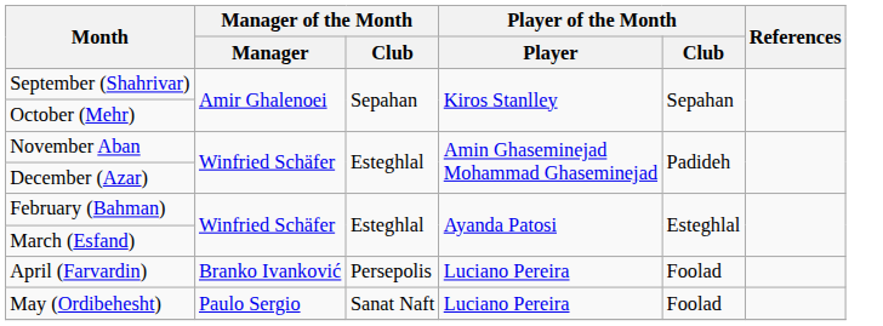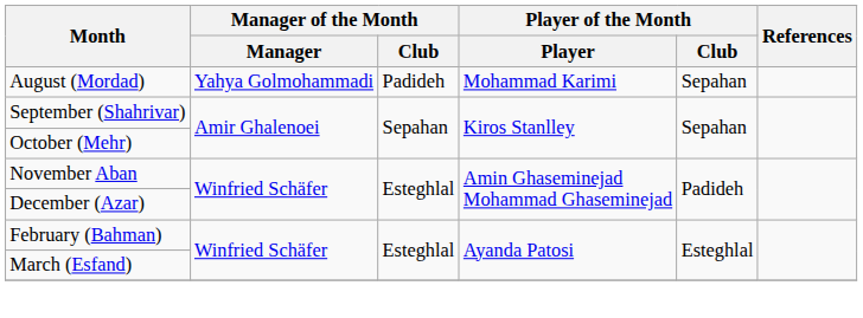+ row: August (Mordad) | Yahya Golmohammadi | Padideh | Mohammad Karimi | Sepahan
- row: April (Farvardin) | Branko Ivanković | Persepolis | Luciano Pereira | Foolad
- row: May (Ordibehesht) | Paulo Sergio | Sanat Naft | Luciano Pereira | Foolad
